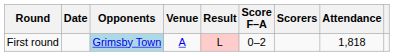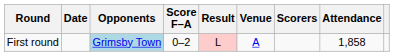columns swapped: Venue <-> Score F–A
First round | Attendance: 1,818 -> 1,858
